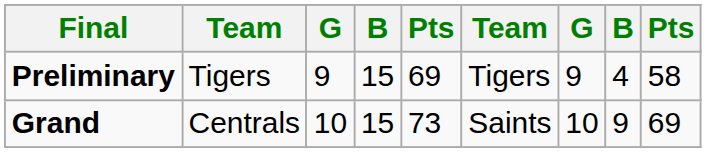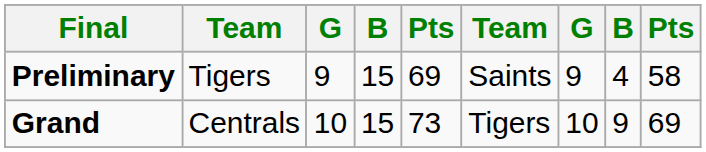Preliminary | column 6: Tigers -> Saints
Grand | column 6: Saints -> Tigers
